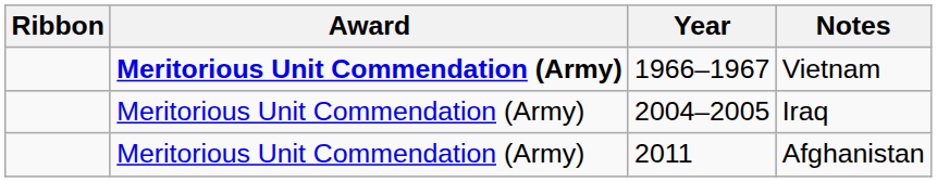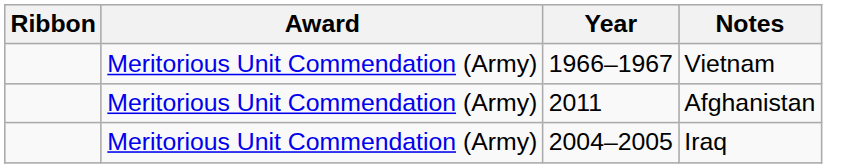Vietnam | Award: bold -> normal
rows swapped: Iraq <-> Afghanistan
